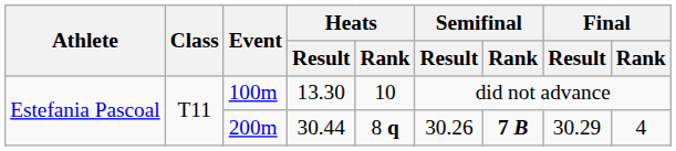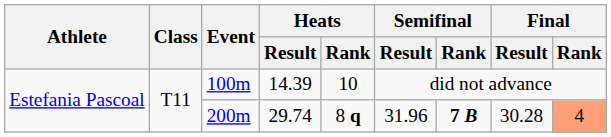100m | Heats / Result: 13.30 -> 14.39
200m | Heats / Result: 30.44 -> 29.74
200m | Semifinal / Result: 30.26 -> 31.96
200m | Final / Result: 30.29 -> 30.28
200m | Final / Rank: no background -> lightsalmon background
